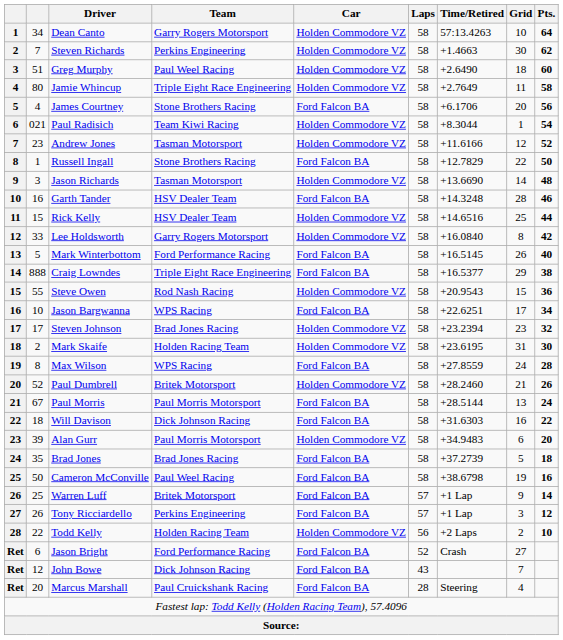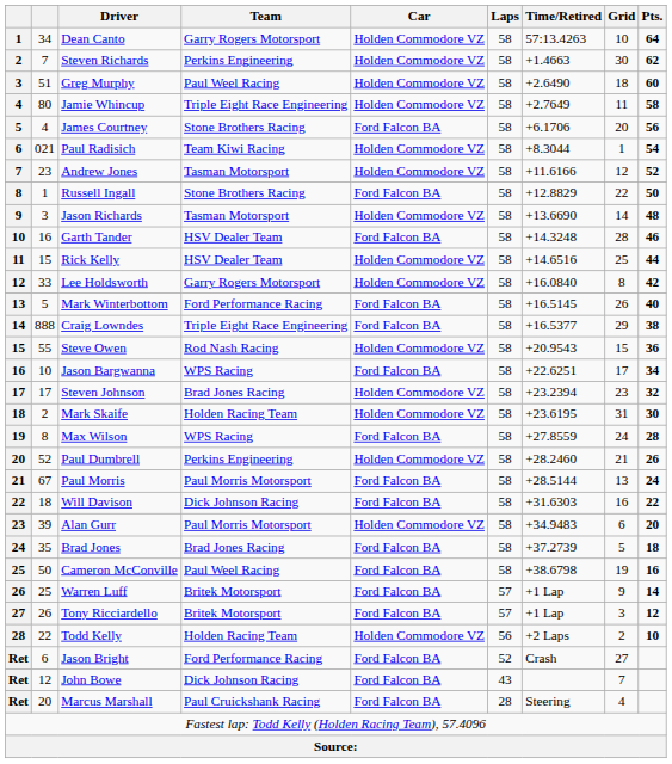Russell Ingall | Time/Retired: +12.7829 -> +12.8829
Paul Dumbrell | Team: Britek Motorsport -> Perkins Engineering
Tony Ricciardello | Team: Perkins Engineering -> Britek Motorsport
